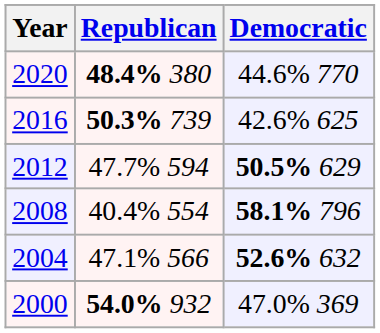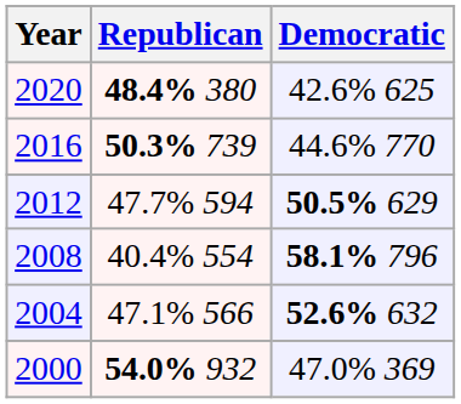2020 | Democratic: 44.6% 770 -> 42.6% 625
2016 | Democratic: 42.6% 625 -> 44.6% 770
